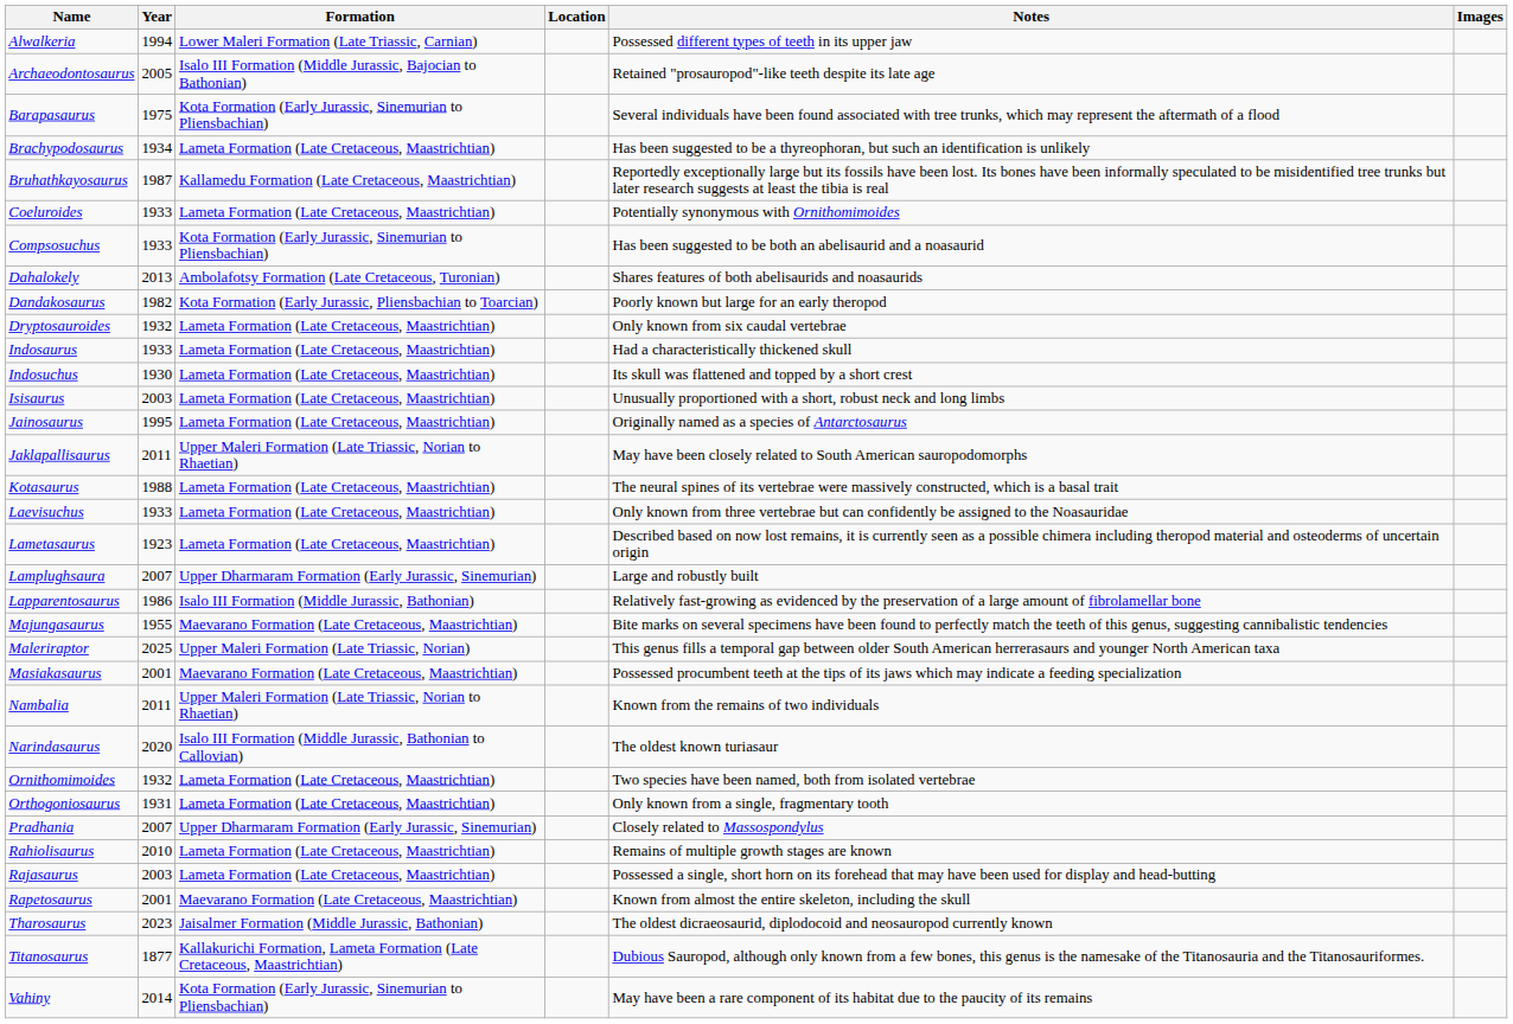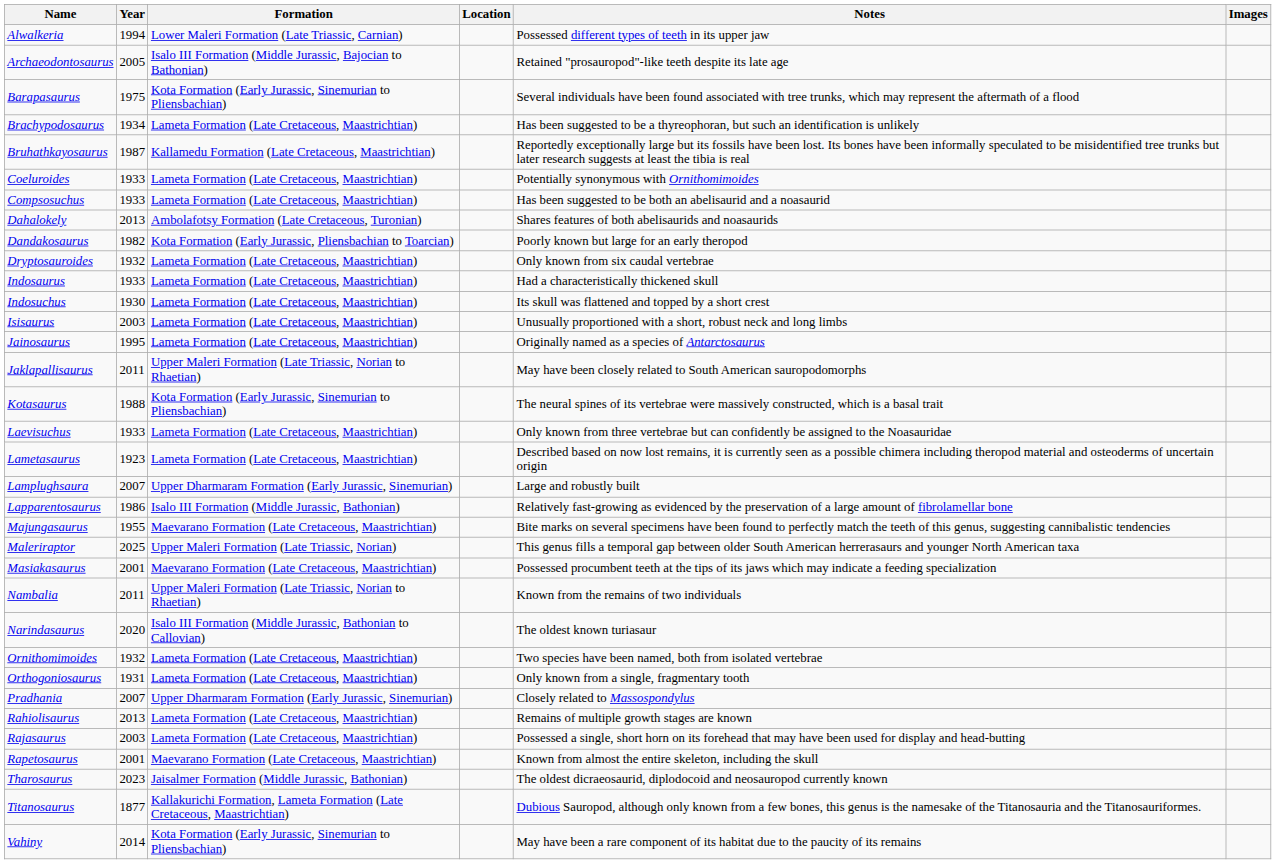Compsosuchus | Formation: Kota Formation (Early Jurassic, Sinemurian to Pliensbachian) -> Lameta Formation (Late Cretaceous, Maastrichtian)
Kotasaurus | Formation: Lameta Formation (Late Cretaceous, Maastrichtian) -> Kota Formation (Early Jurassic, Sinemurian to Pliensbachian)
Rahiolisaurus | Year: 2010 -> 2013
